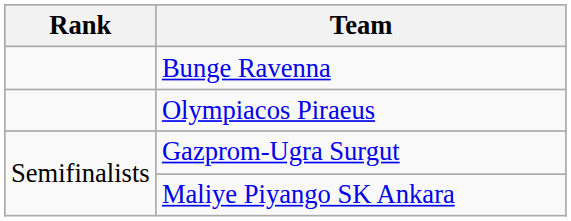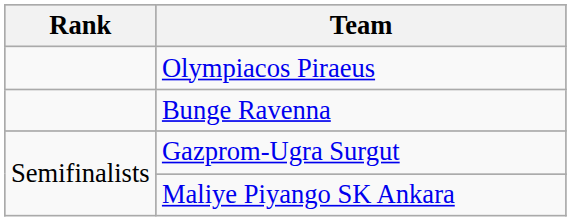rows swapped: Bunge Ravenna <-> Olympiacos Piraeus
